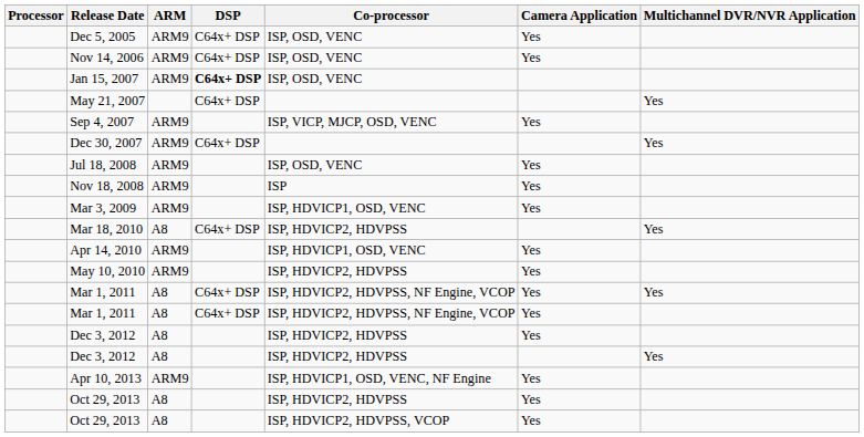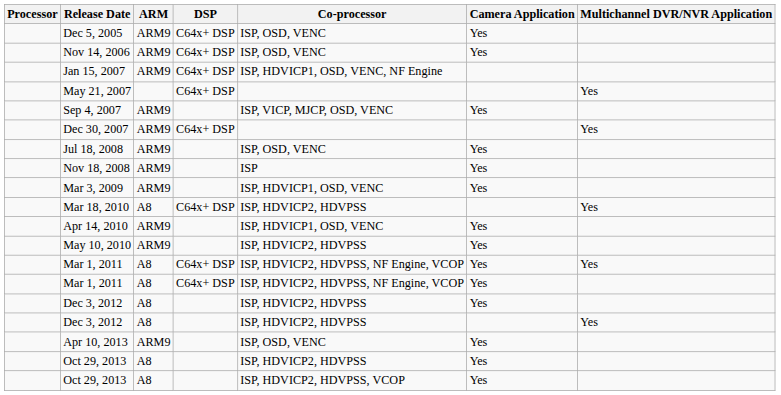Jan 15, 2007 | DSP: bold -> normal
Jan 15, 2007 | Co-processor: ISP, OSD, VENC -> ISP, HDVICP1, OSD, VENC, NF Engine
Apr 10, 2013 | Co-processor: ISP, HDVICP1, OSD, VENC, NF Engine -> ISP, OSD, VENC
